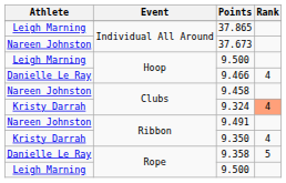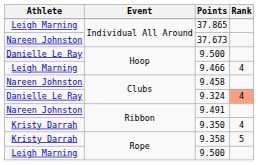Hoop / 9.500 | Athlete: Leigh Marning -> Danielle Le Ray
9.466 | Athlete: Danielle Le Ray -> Leigh Marning
9.324 | Athlete: Kristy Darrah -> Danielle Le Ray
9.358 | Athlete: Danielle Le Ray -> Kristy Darrah
